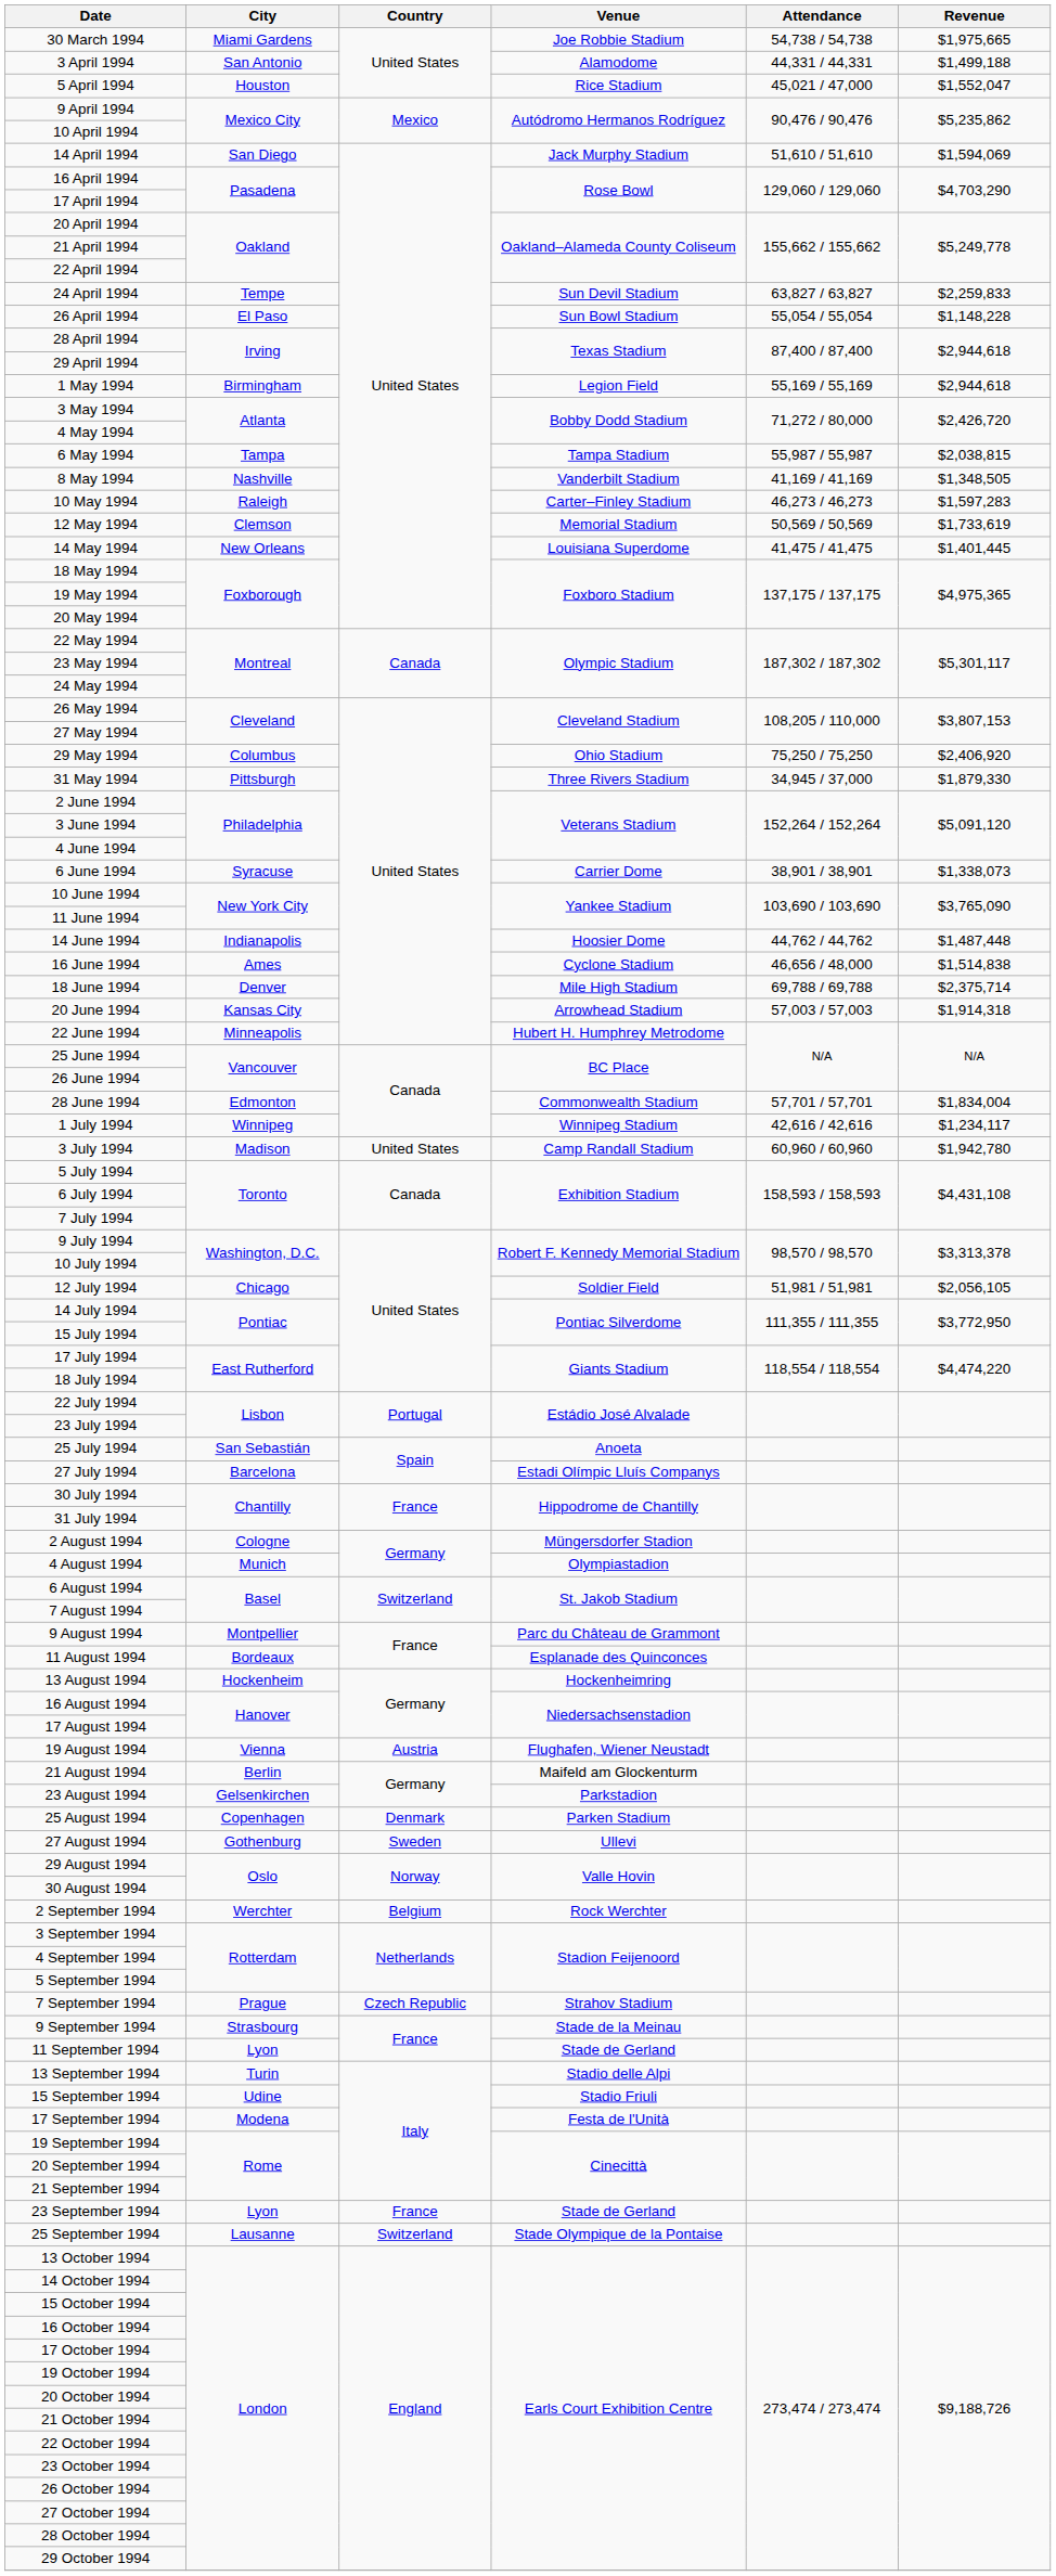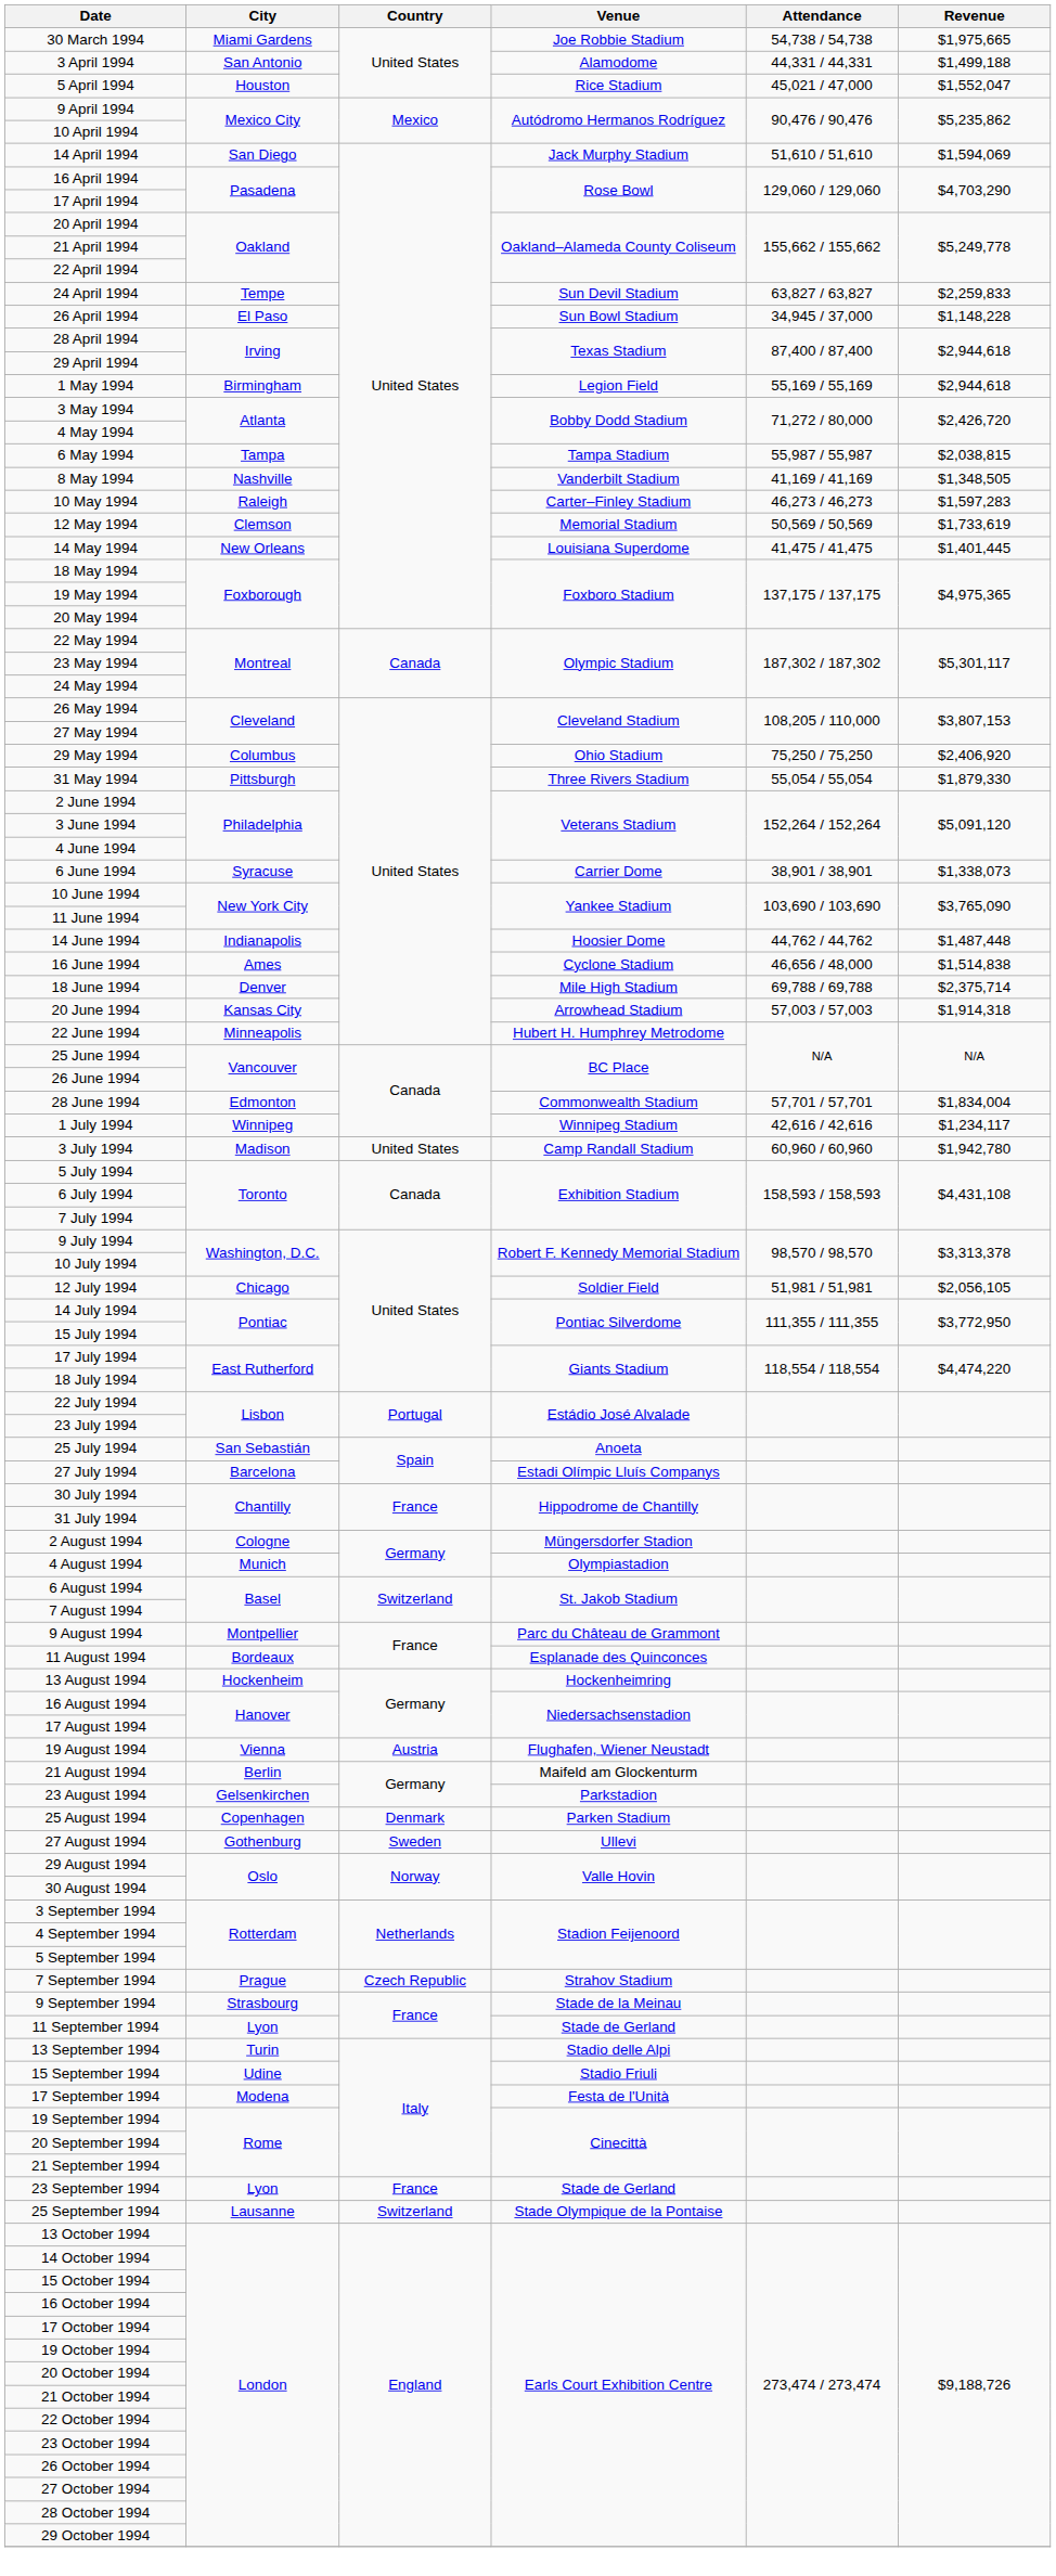26 April 1994 | Attendance: 55,054 / 55,054 -> 34,945 / 37,000
31 May 1994 | Attendance: 34,945 / 37,000 -> 55,054 / 55,054
- row: 2 September 1994 | Werchter | Belgium | Rock Werchter
